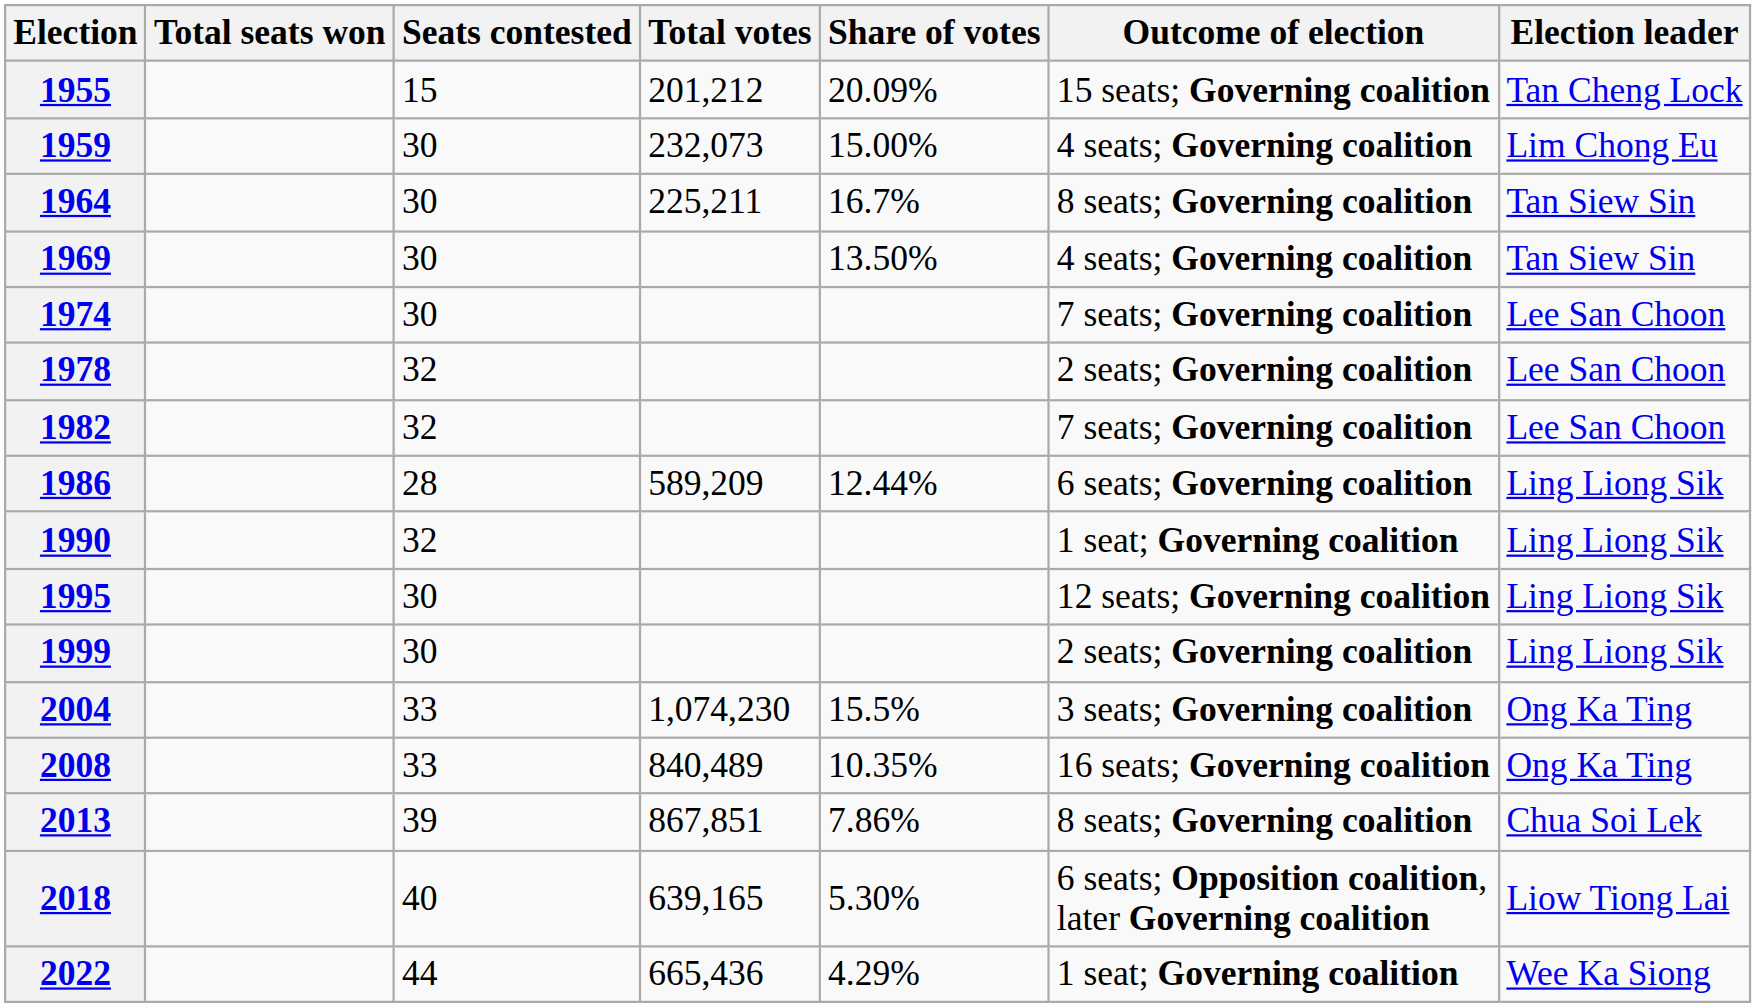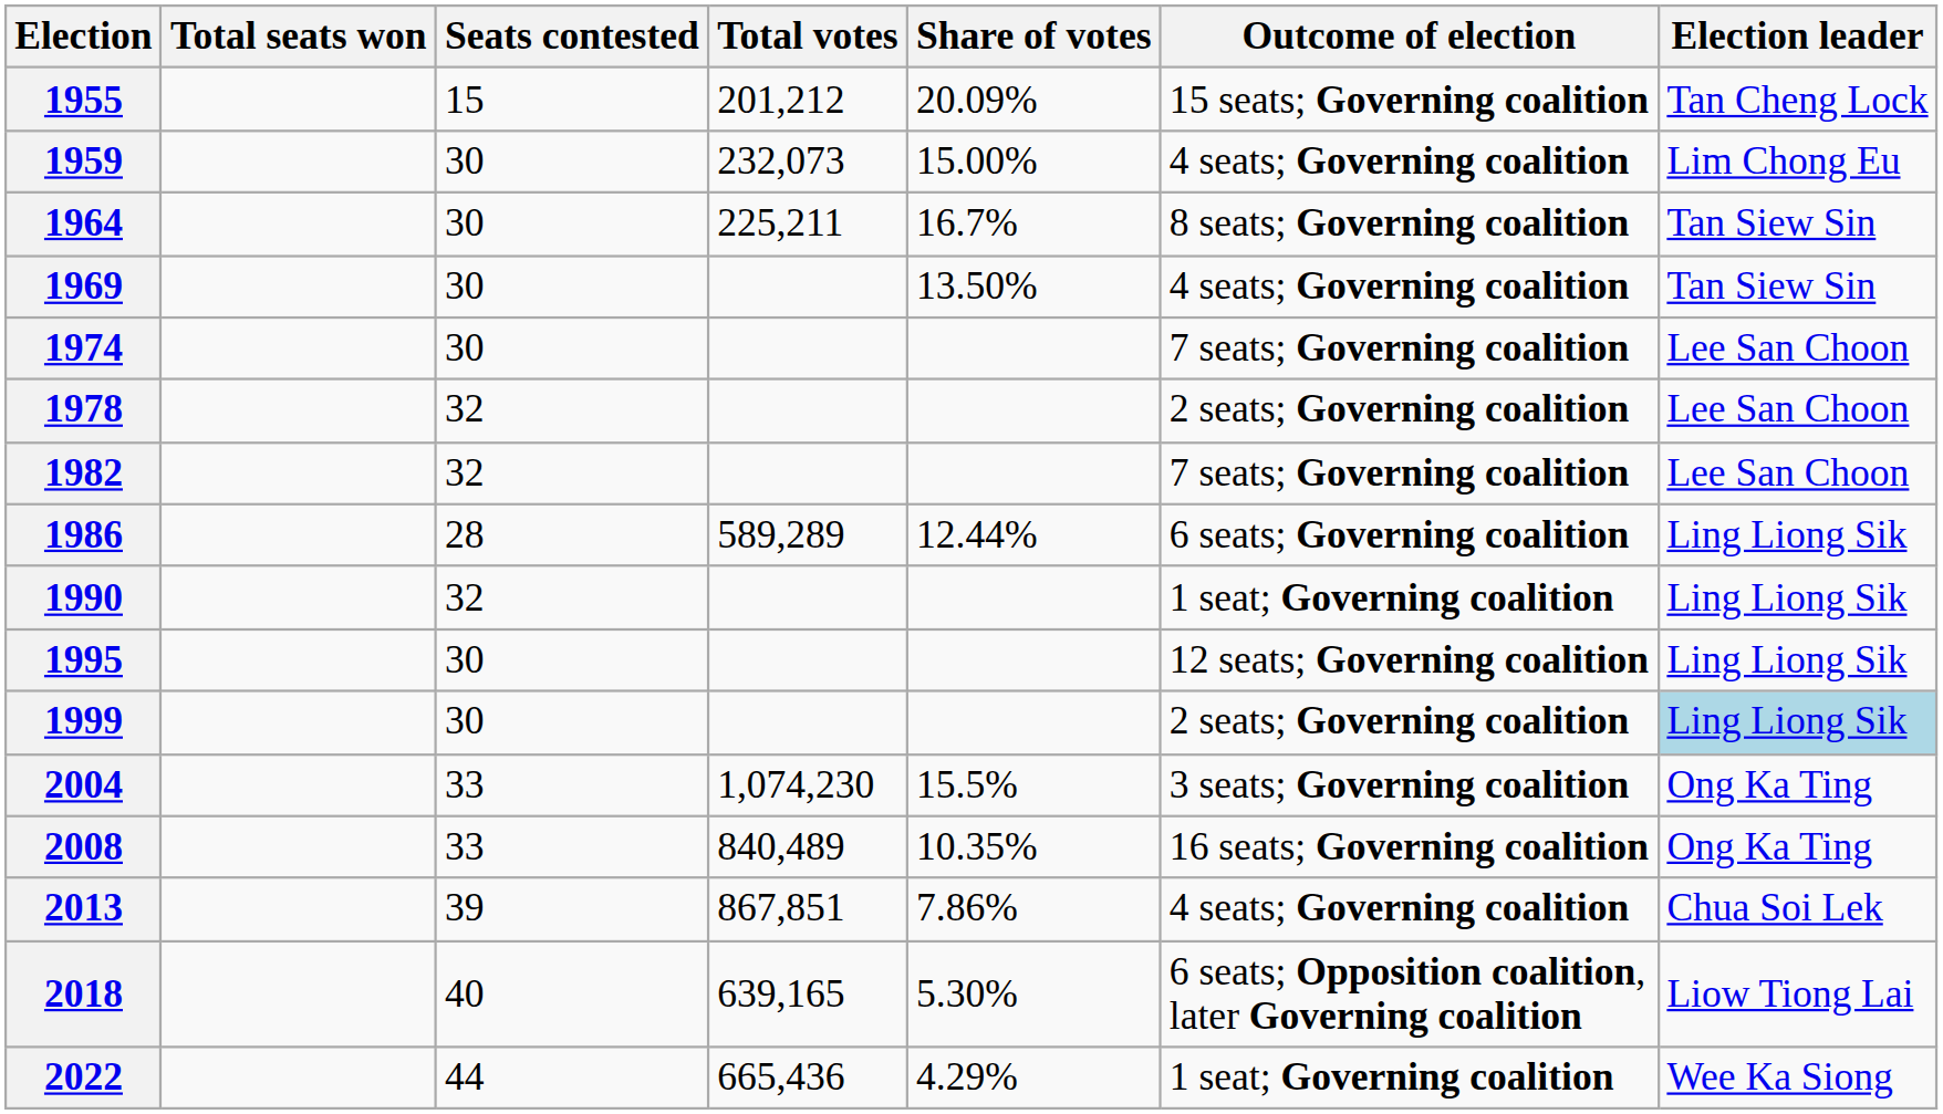1986 | Total votes: 589,209 -> 589,289
1999 | Election leader: no background -> lightblue background
2013 | Outcome of election: 8 seats; Governing coalition -> 4 seats; Governing coalition
